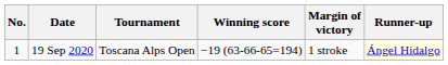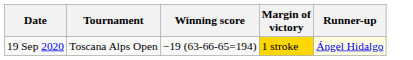- column: No. | 1
19 Sep 2020 | Margin of victory: no background -> gold background
